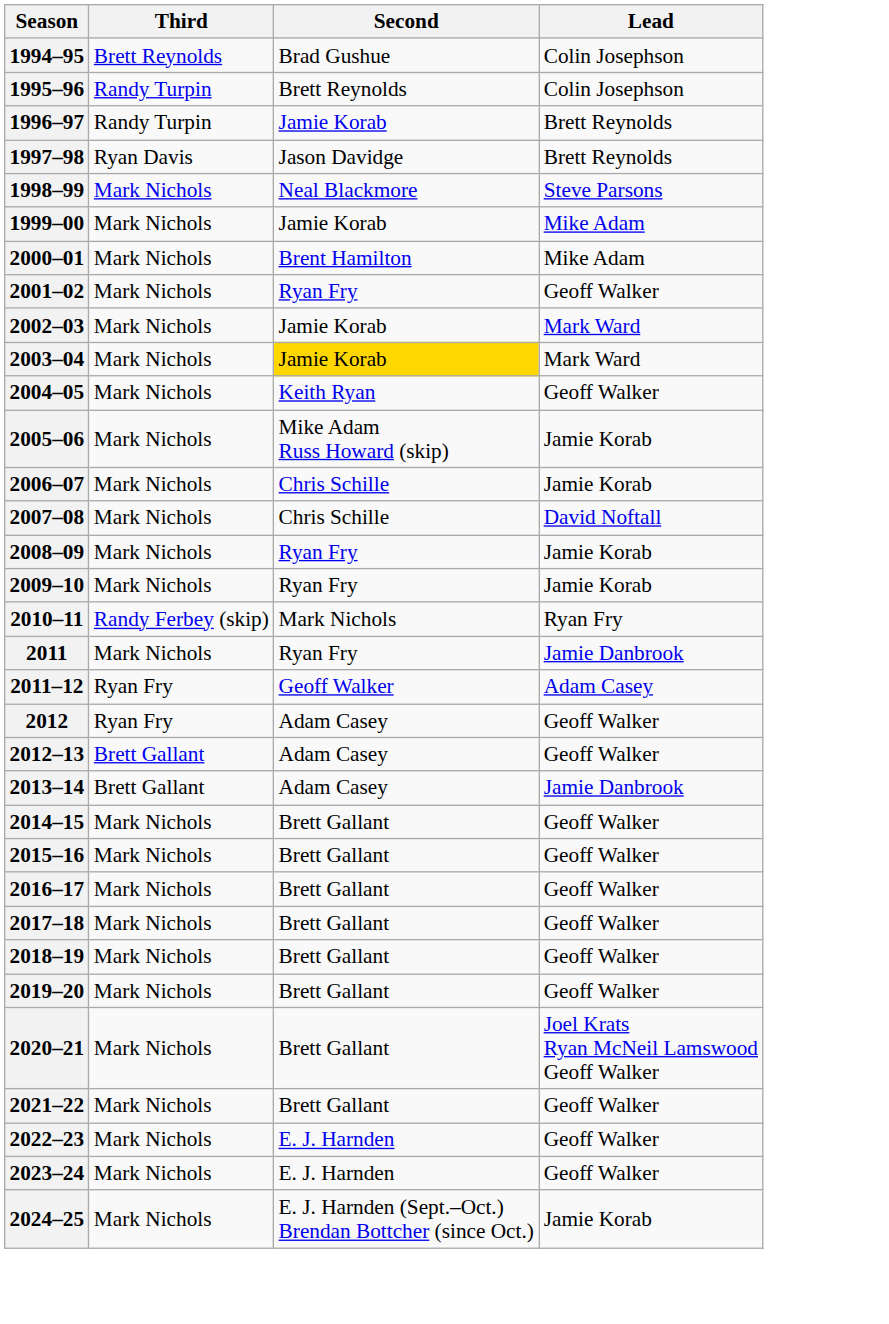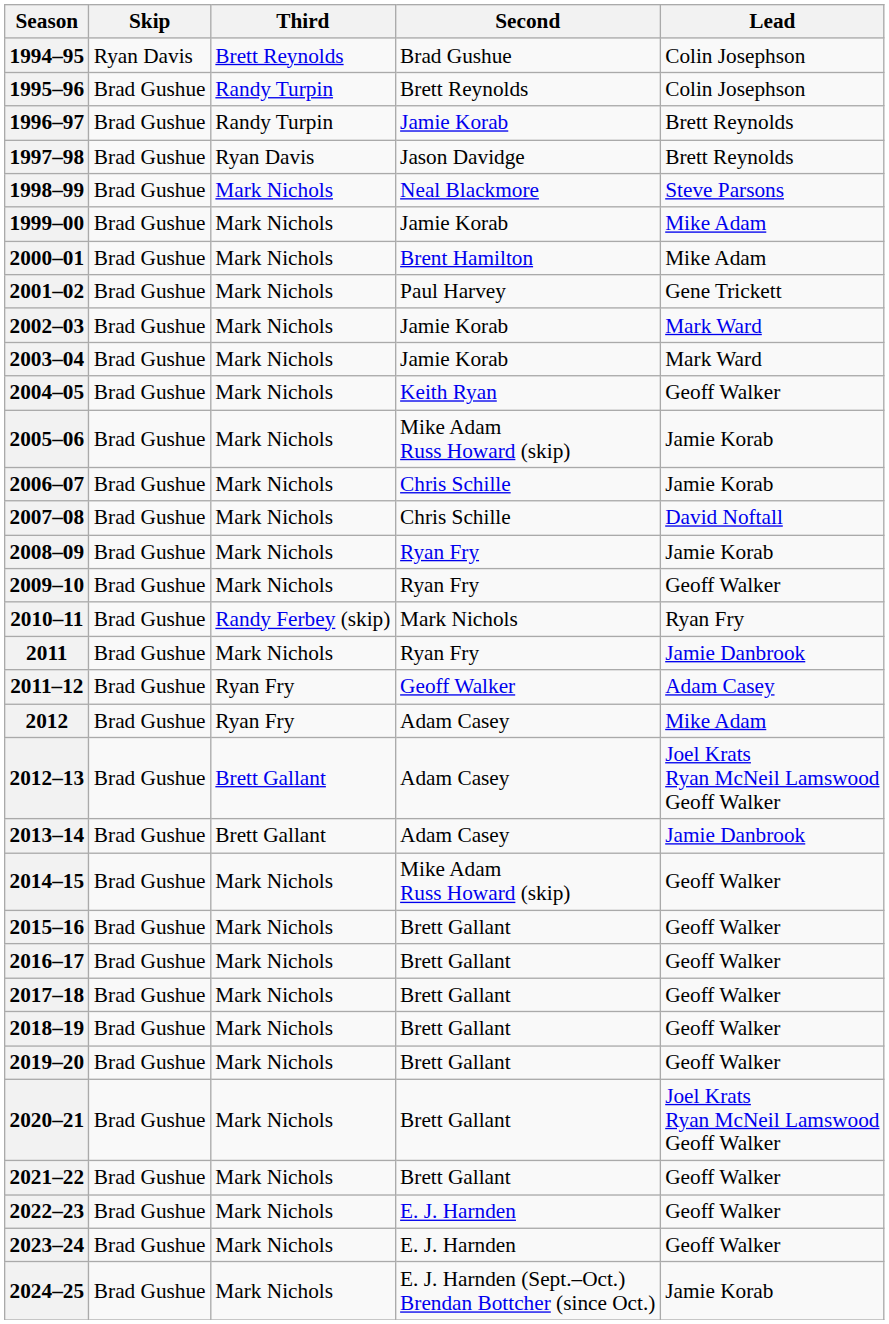+ column: Skip | Ryan Davis | Brad Gushue | Brad Gushue | Brad Gushue | Brad Gushue | Brad Gushue | Brad Gushue | Brad Gushue | Brad Gushue | Brad Gushue | Brad Gushue | Brad Gushue | Brad Gushue | Brad Gushue | Brad Gushue | Brad Gushue | Brad Gushue | Brad Gushue | Brad Gushue | Brad Gushue | Brad Gushue | Brad Gushue | Brad Gushue | Brad Gushue | Brad Gushue | Brad Gushue | Brad Gushue | Brad Gushue | Brad Gushue | Brad Gushue | Brad Gushue | Brad Gushue | Brad Gushue
2001–02 | Second: Ryan Fry -> Paul Harvey
2001–02 | Lead: Geoff Walker -> Gene Trickett
2003–04 | Second: gold background -> no background
2009–10 | Lead: Jamie Korab -> Geoff Walker
2012 | Lead: Geoff Walker -> Mike Adam
2012–13 | Lead: Geoff Walker -> Joel Krats Ryan McNeil Lamswood Geoff Walker
2014–15 | Second: Brett Gallant -> Mike Adam Russ Howard (skip)
